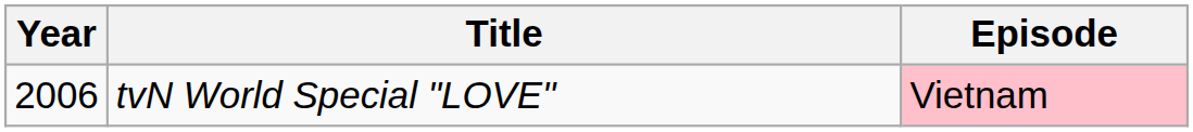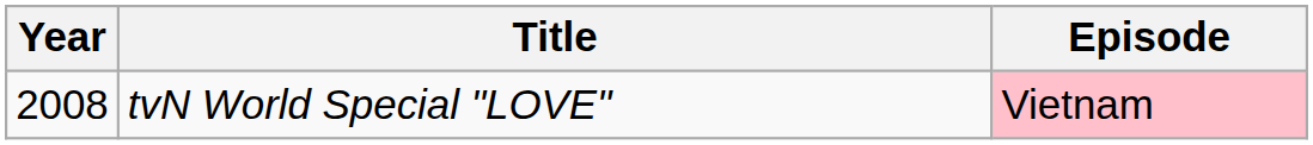tvN World Special "LOVE" | Year: 2006 -> 2008
